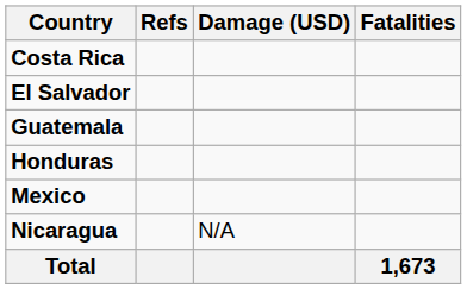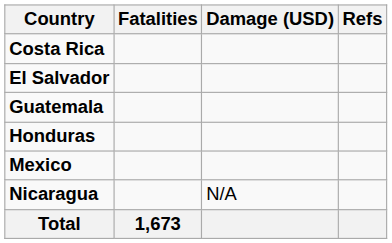columns swapped: Fatalities <-> Refs
